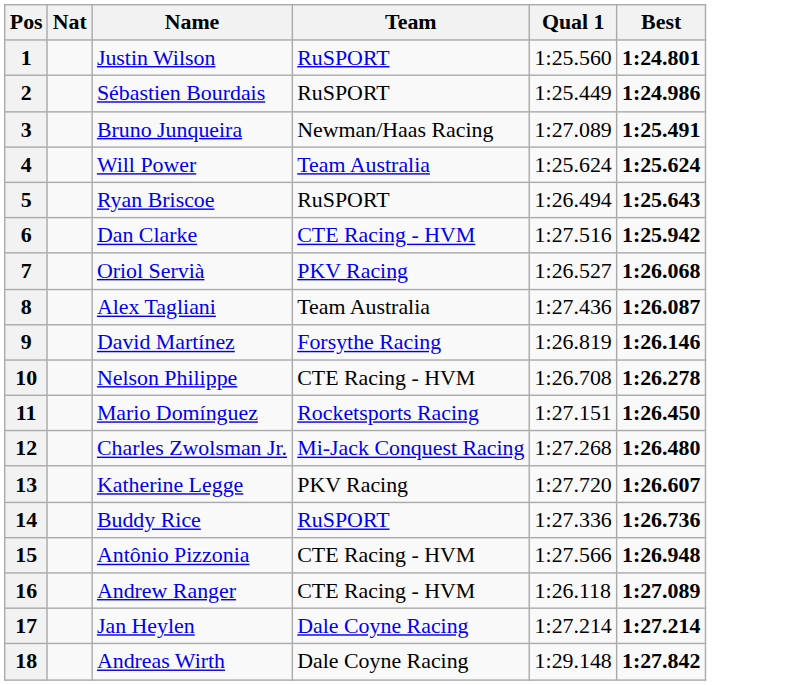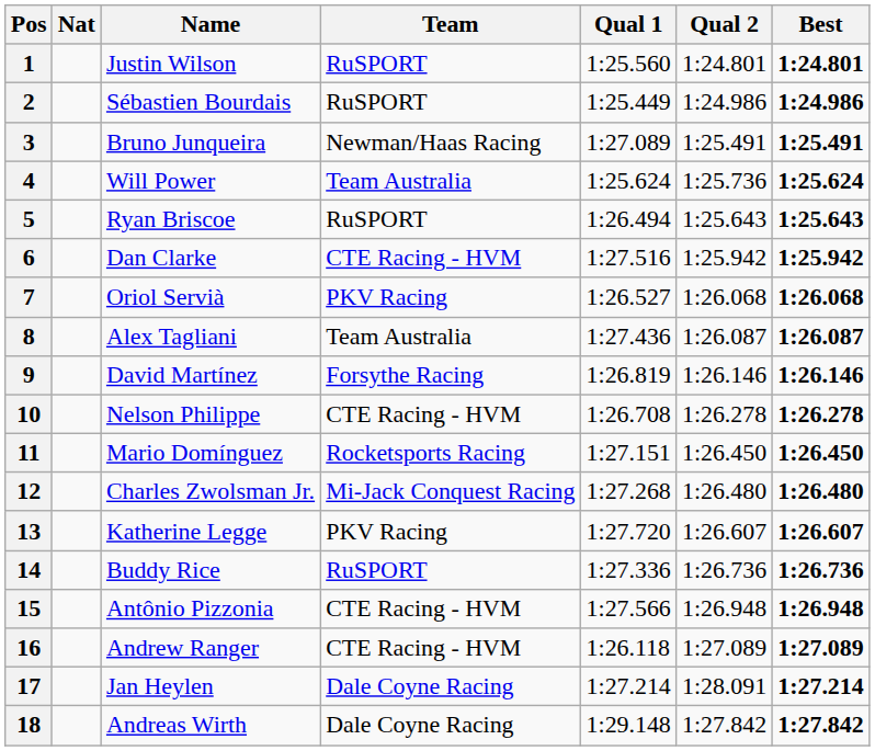+ column: Qual 2 | 1:24.801 | 1:24.986 | 1:25.491 | 1:25.736 | 1:25.643 | 1:25.942 | 1:26.068 | 1:26.087 | 1:26.146 | 1:26.278 | 1:26.450 | 1:26.480 | 1:26.607 | 1:26.736 | 1:26.948 | 1:27.089 | 1:28.091 | 1:27.842
